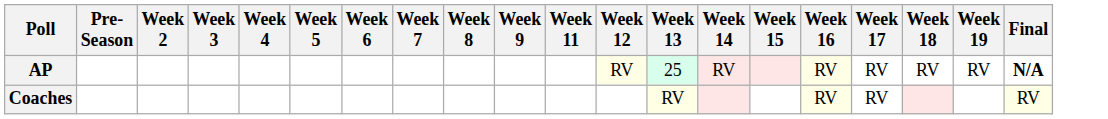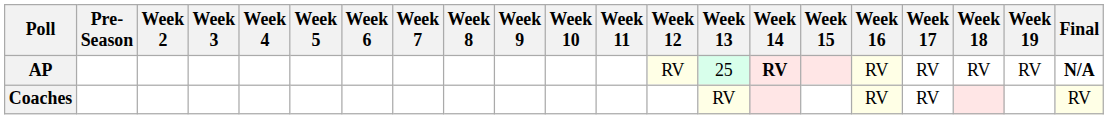+ column: Week 10
AP | Week 14: normal -> bold
